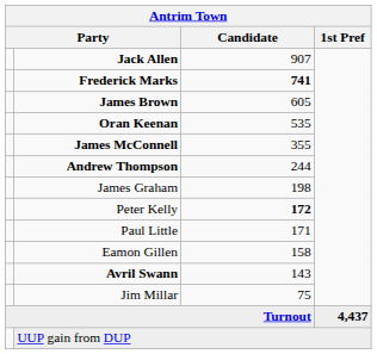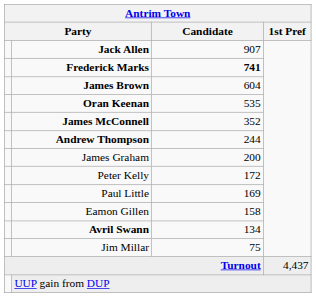James Brown | Candidate: 605 -> 604
James McConnell | Candidate: 355 -> 352
James Graham | Candidate: 198 -> 200
Peter Kelly | Candidate: bold -> normal
Paul Little | Candidate: 171 -> 169
Avril Swann | Candidate: 143 -> 134
Turnout | 1st Pref: bold -> normal
